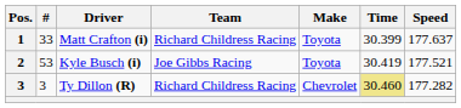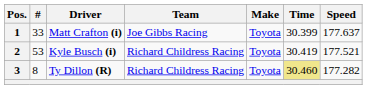Matt Crafton (i) | Team: Richard Childress Racing -> Joe Gibbs Racing
Kyle Busch (i) | Team: Joe Gibbs Racing -> Richard Childress Racing
Ty Dillon (R) | #: 3 -> 8
Ty Dillon (R) | Make: Chevrolet -> Toyota
